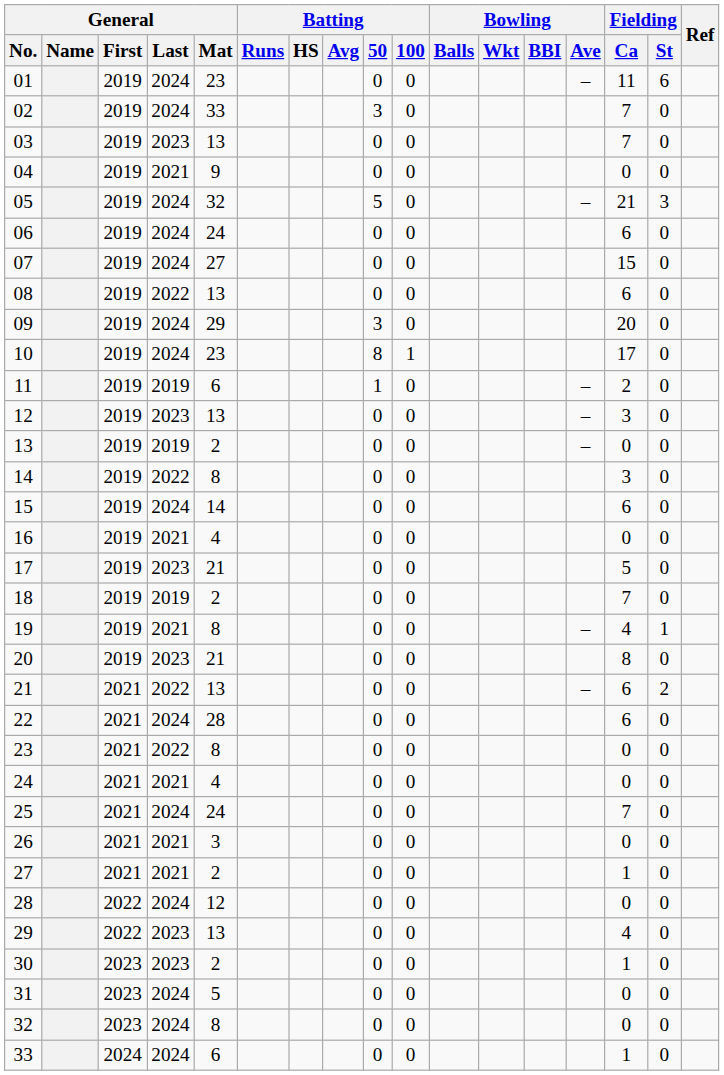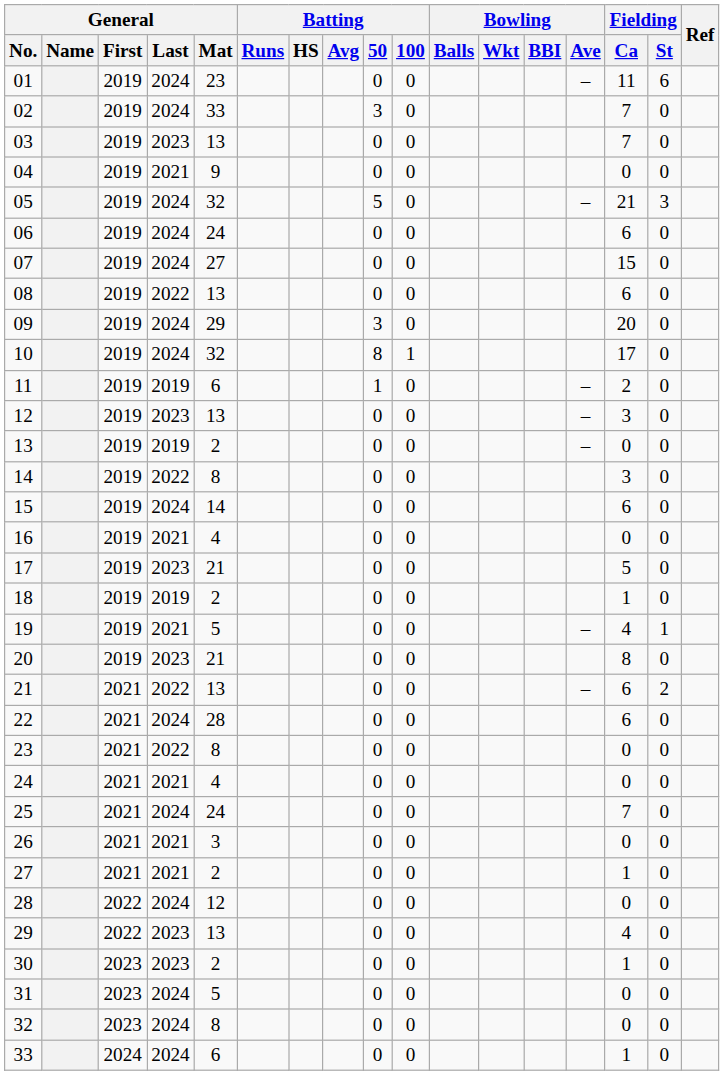10 | General / Mat: 23 -> 32
18 | Fielding / Ca: 7 -> 1
19 | General / Mat: 8 -> 5
